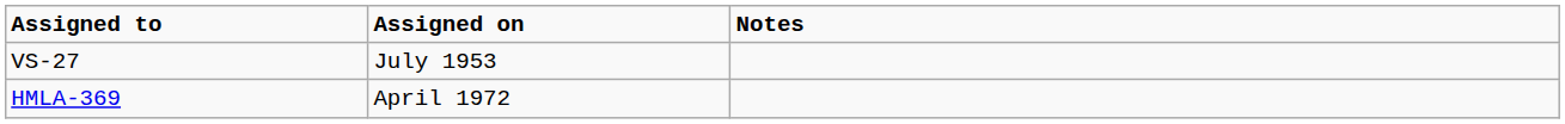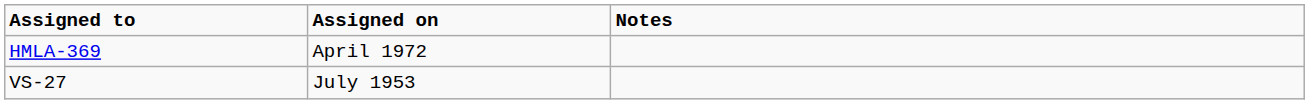rows swapped: VS-27 <-> HMLA-369
